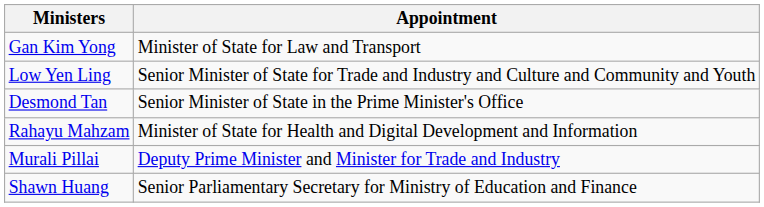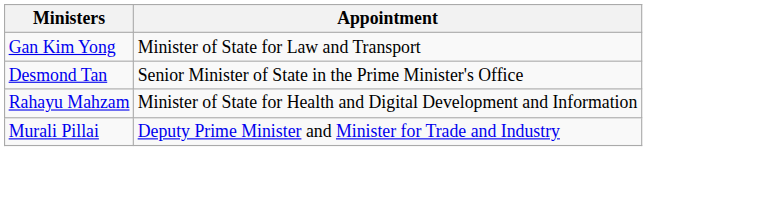- row: Low Yen Ling | Senior Minister of State for Trade and Industry and Culture and Community and Youth
- row: Shawn Huang | Senior Parliamentary Secretary for Ministry of Education and Finance
